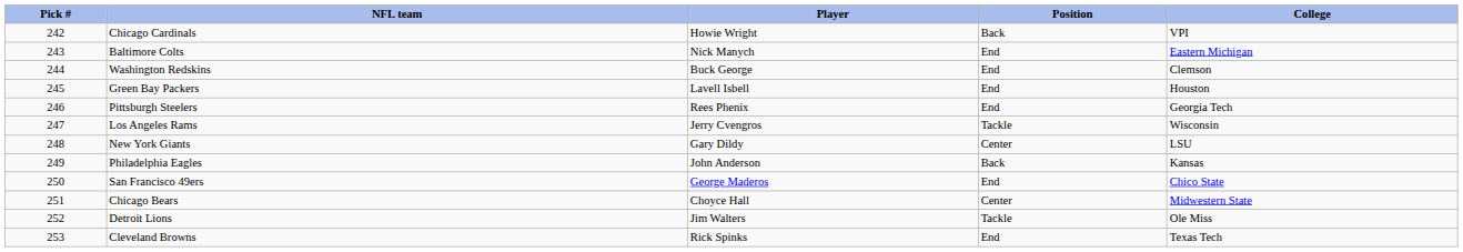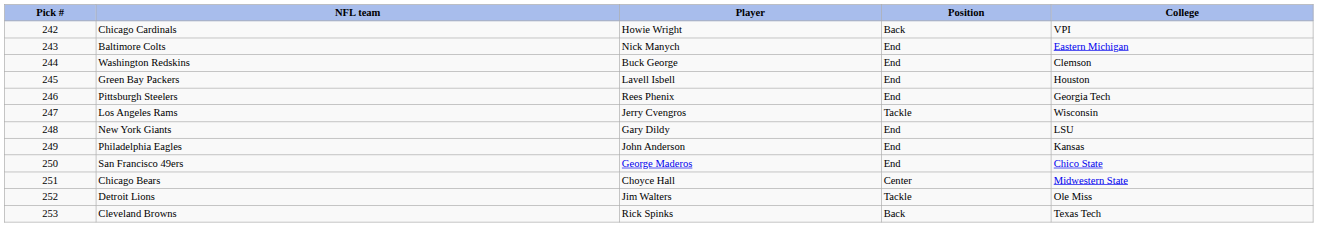New York Giants | Position: Center -> End
Philadelphia Eagles | Position: Back -> End
Cleveland Browns | Position: End -> Back
